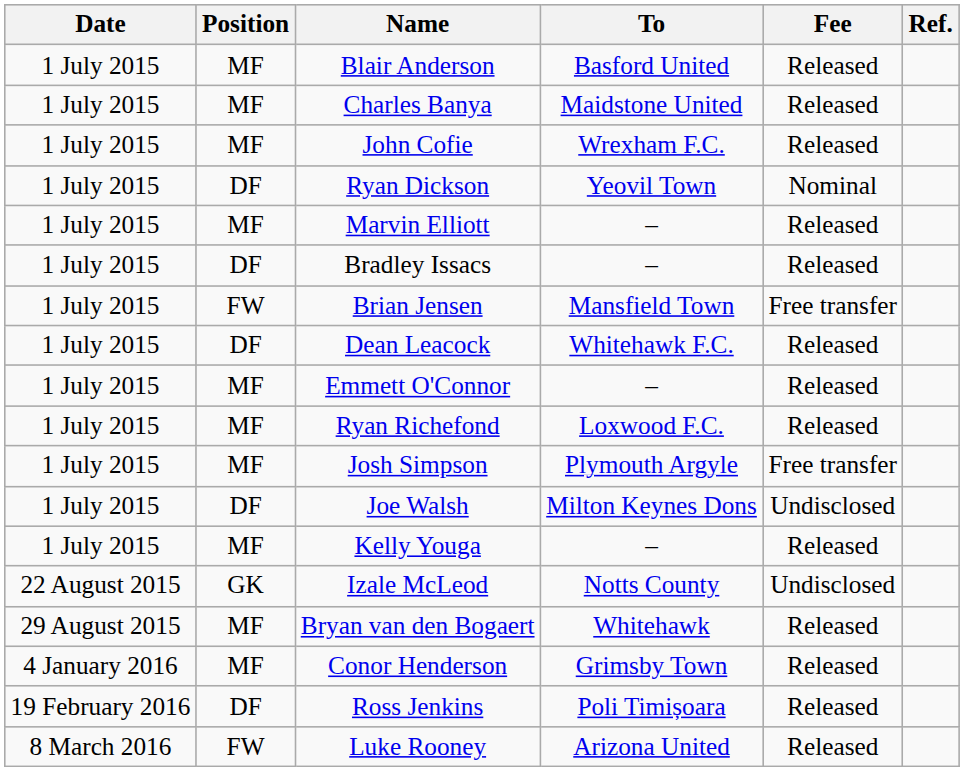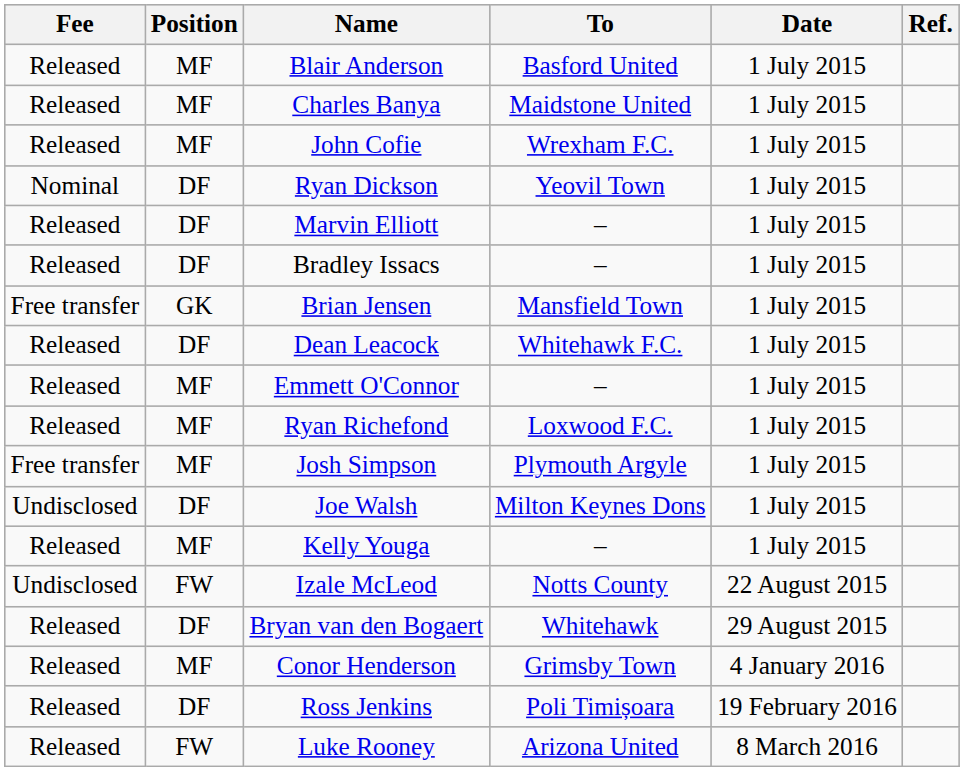columns swapped: Date <-> Fee
Marvin Elliott | Position: MF -> DF
Brian Jensen | Position: FW -> GK
Izale McLeod | Position: GK -> FW
Bryan van den Bogaert | Position: MF -> DF
